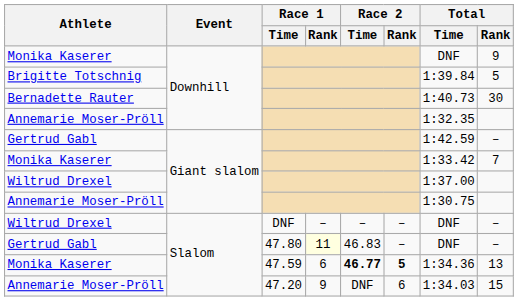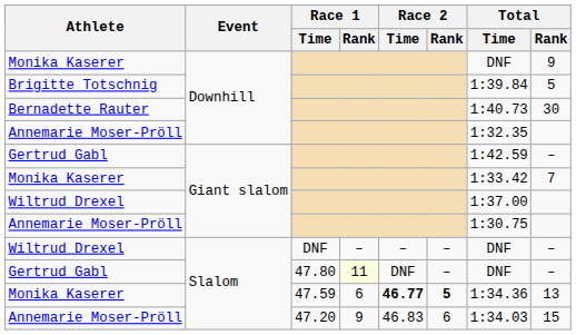Gertrud Gabl / Slalom | Race 2 / Time: 46.83 -> DNF
Annemarie Moser-Pröll / Slalom | Race 2 / Time: DNF -> 46.83
